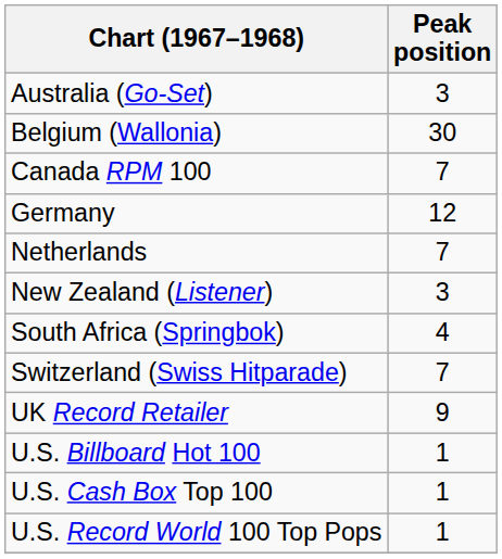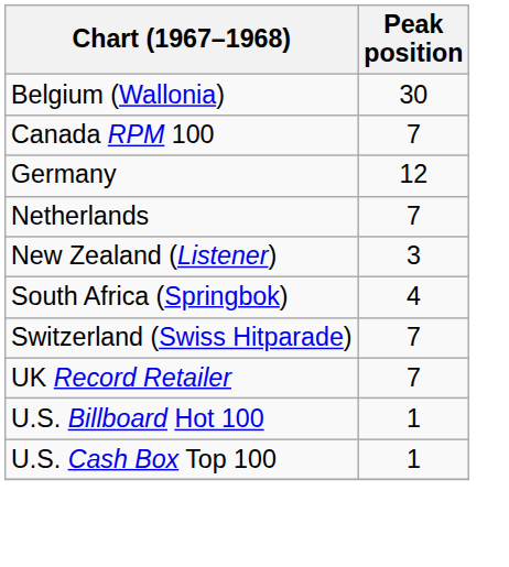- row: Australia (Go-Set) | 3
UK Record Retailer | Peak position: 9 -> 7
- row: U.S. Record World 100 Top Pops | 1
